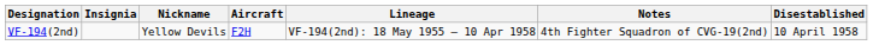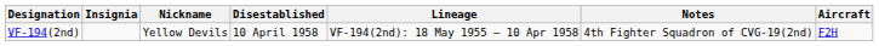columns swapped: Aircraft <-> Disestablished
